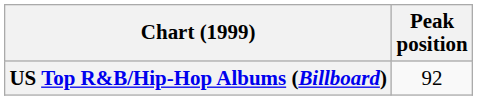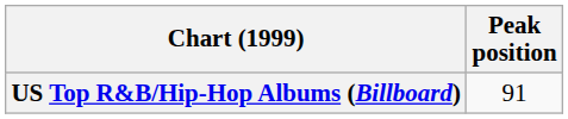US Top R&B/Hip-Hop Albums (Billboard) | Peak position: 92 -> 91
